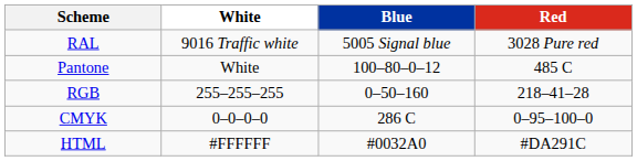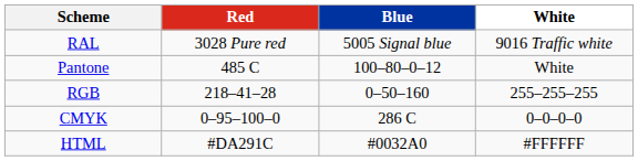columns swapped: White <-> Red
